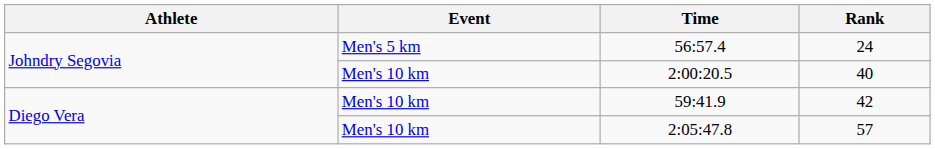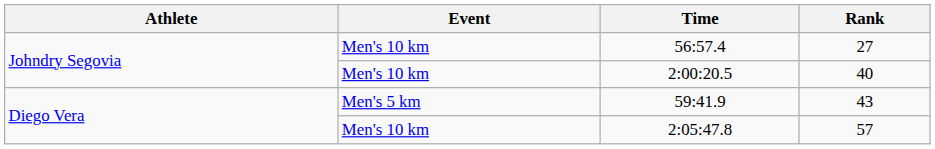56:57.4 | Event: Men's 5 km -> Men's 10 km
56:57.4 | Rank: 24 -> 27
59:41.9 | Event: Men's 10 km -> Men's 5 km
59:41.9 | Rank: 42 -> 43
